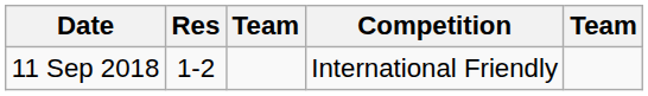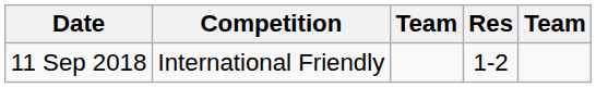columns swapped: Competition <-> Res
